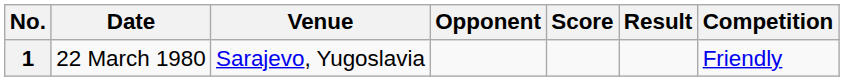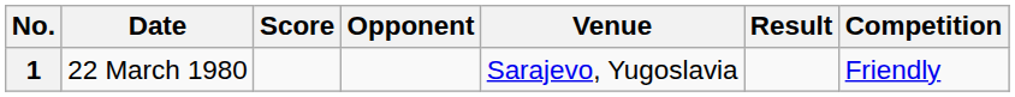columns swapped: Venue <-> Score
